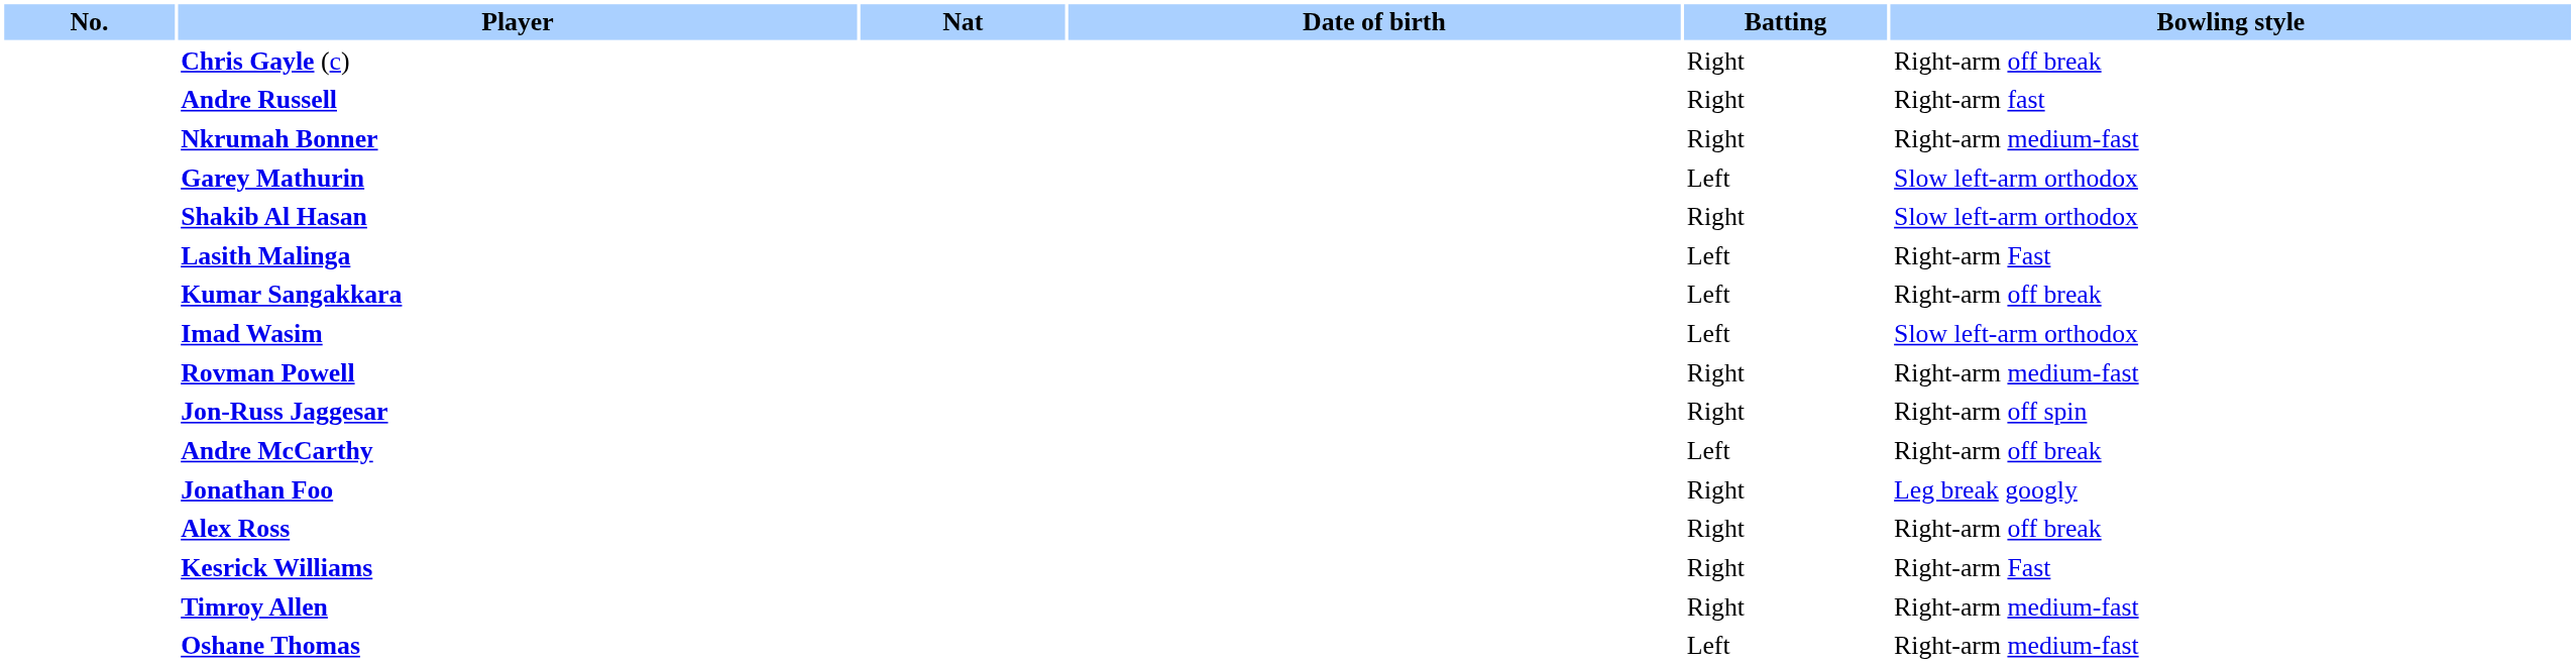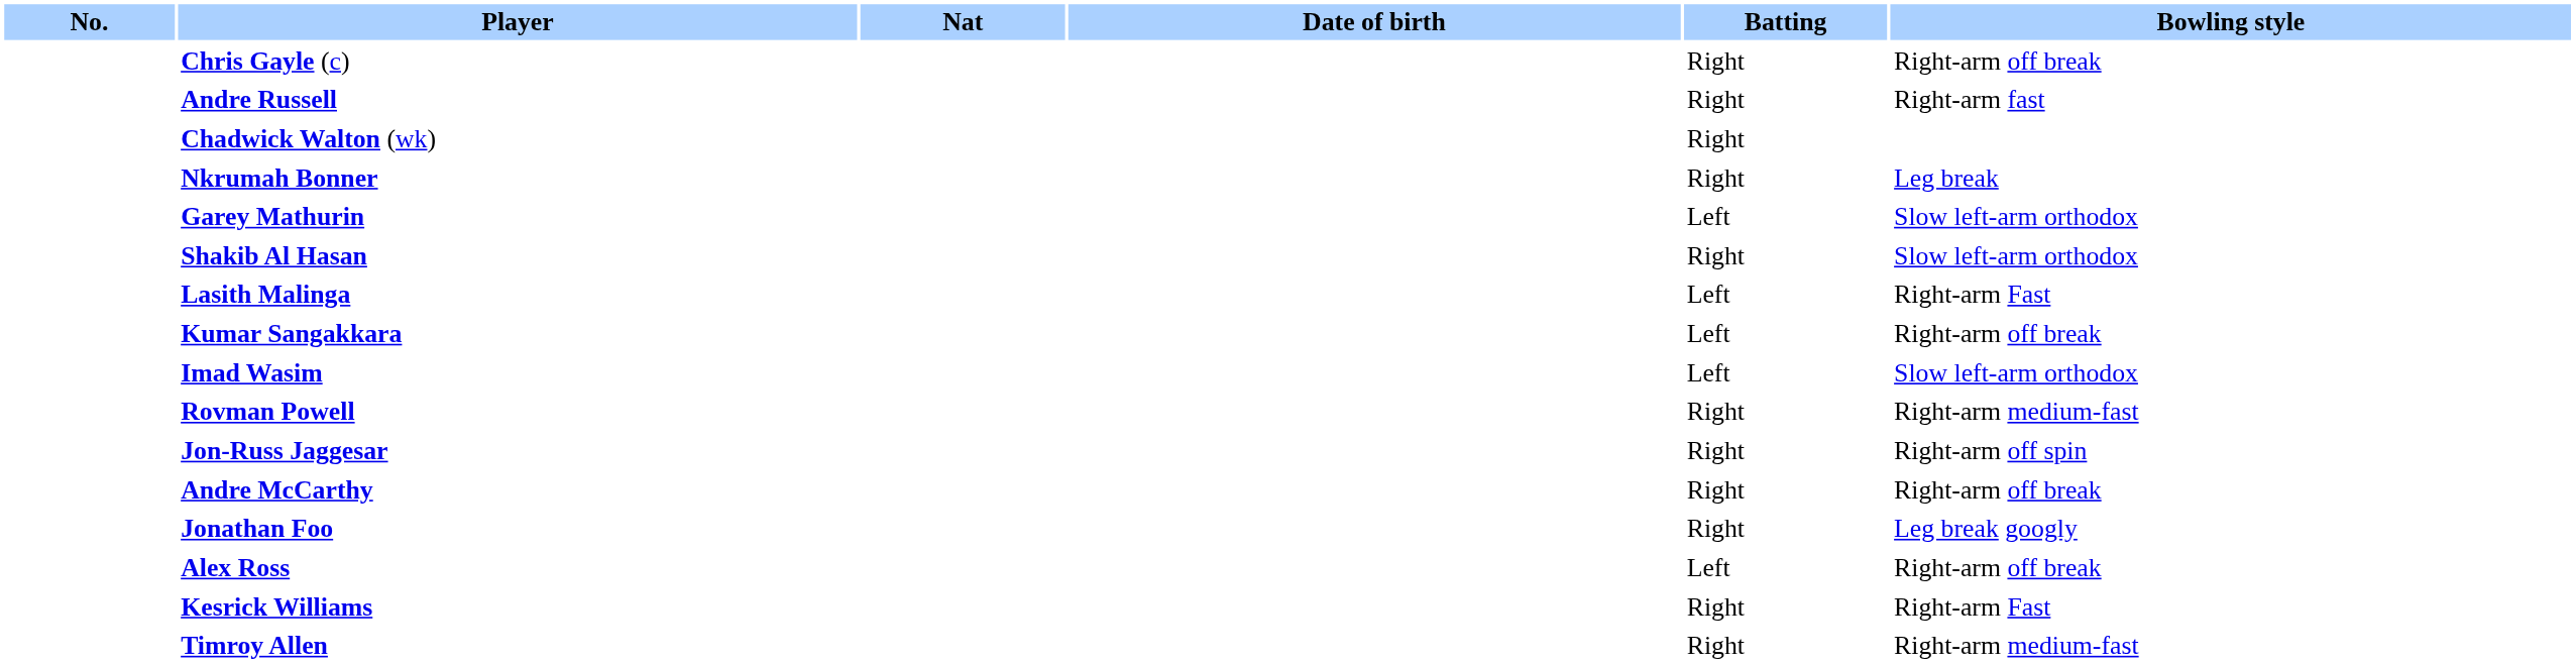+ row: Chadwick Walton (wk) | Right
Nkrumah Bonner | Bowling style: Right-arm medium-fast -> Leg break
Andre McCarthy | Batting: Left -> Right
Alex Ross | Batting: Right -> Left
- row: Oshane Thomas | Left | Right-arm medium-fast
